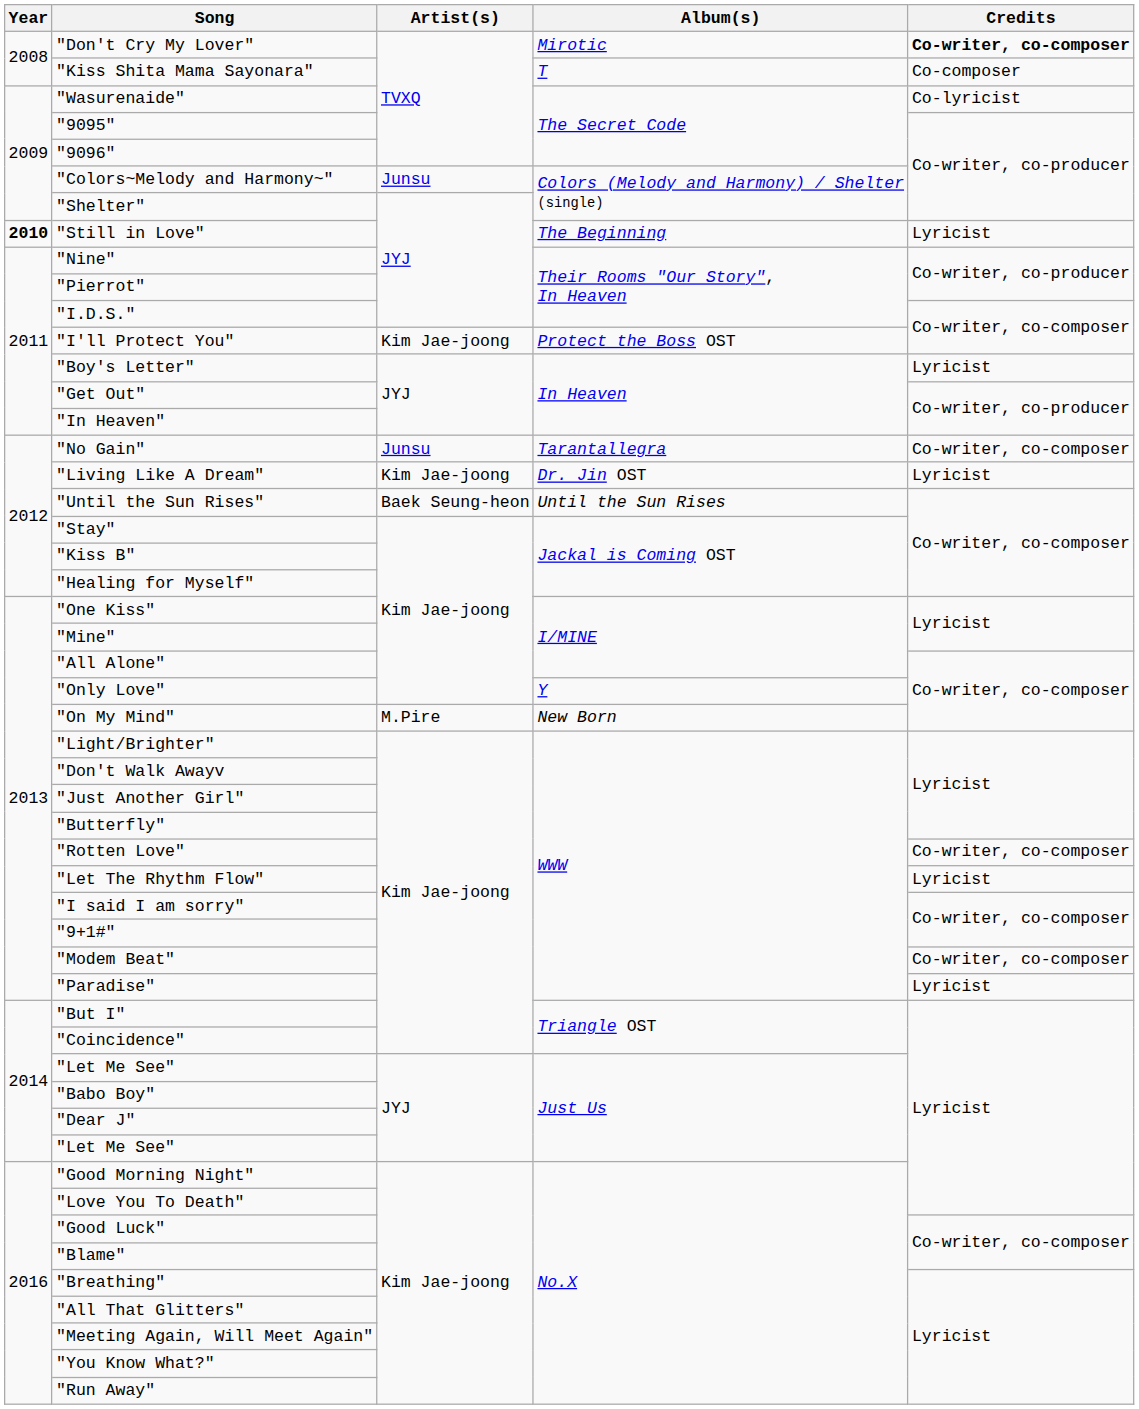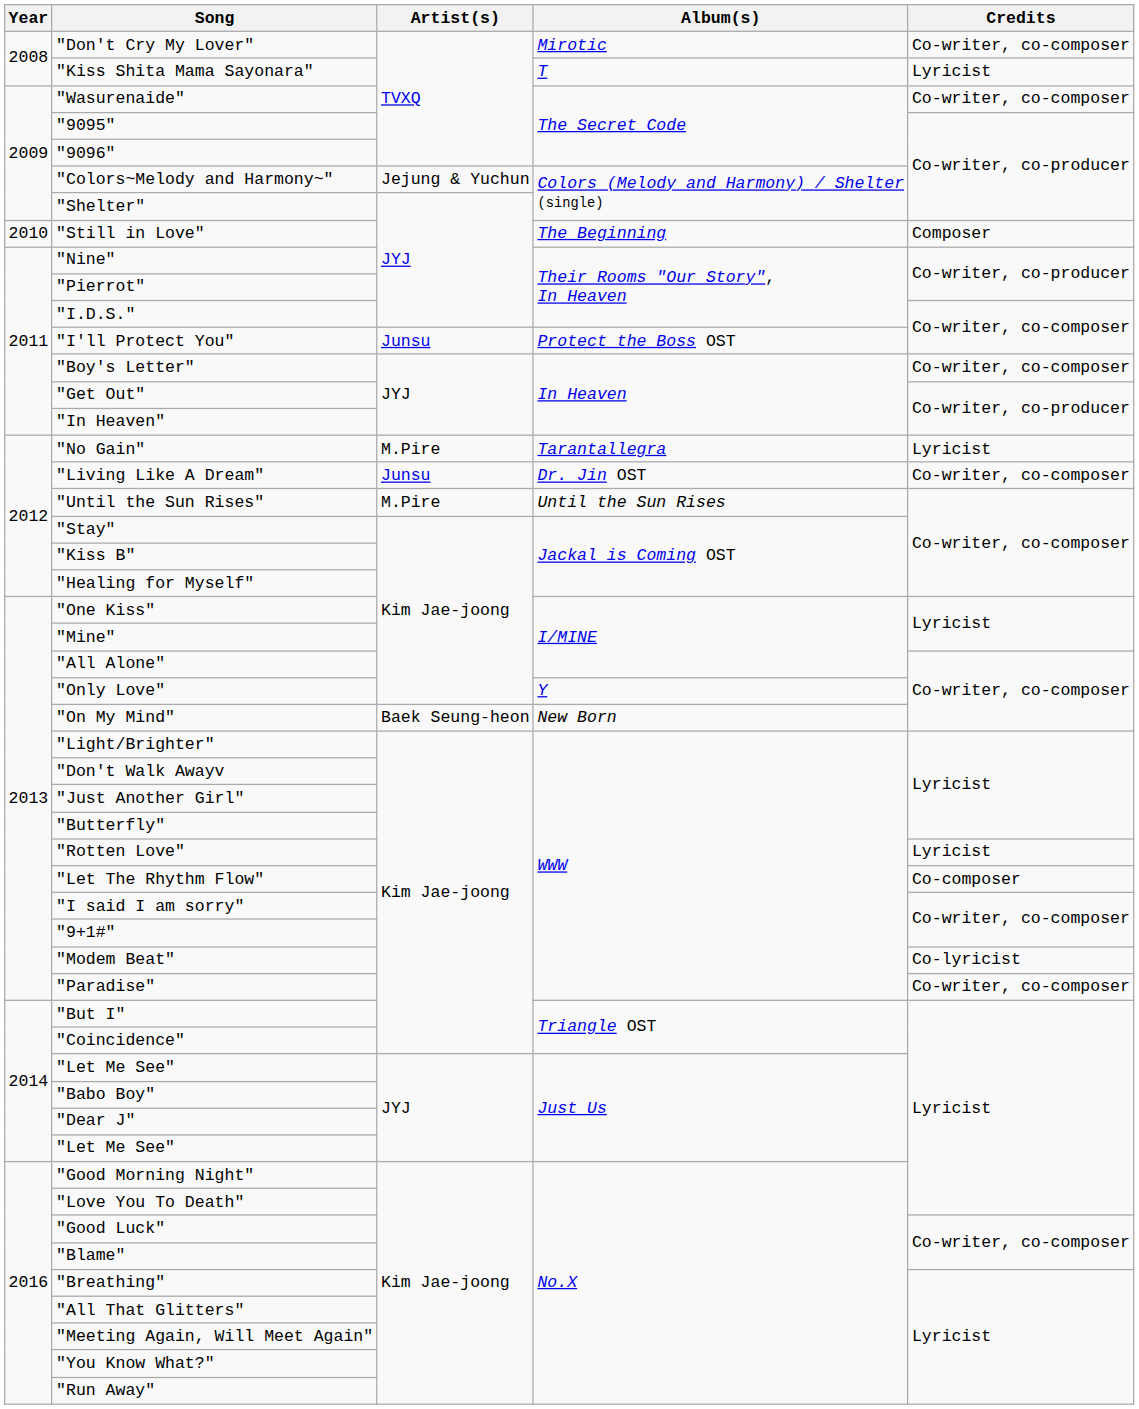"Don't Cry My Lover" | Credits: bold -> normal
"Kiss Shita Mama Sayonara" | Credits: Co-composer -> Lyricist
"Wasurenaide" | Credits: Co-lyricist -> Co-writer, co-composer
"Colors~Melody and Harmony~" | Artist(s): Junsu -> Jejung & Yuchun
"Still in Love" | Year: bold -> normal
"Still in Love" | Credits: Lyricist -> Composer
"I'll Protect You" | Artist(s): Kim Jae-joong -> Junsu
"Boy's Letter" | Credits: Lyricist -> Co-writer, co-composer
"No Gain" | Artist(s): Junsu -> M.Pire
"No Gain" | Credits: Co-writer, co-composer -> Lyricist
"Living Like A Dream" | Artist(s): Kim Jae-joong -> Junsu
"Living Like A Dream" | Credits: Lyricist -> Co-writer, co-composer
"Until the Sun Rises" | Artist(s): Baek Seung-heon -> M.Pire
"On My Mind" | Artist(s): M.Pire -> Baek Seung-heon
"Rotten Love" | Credits: Co-writer, co-composer -> Lyricist
"Let The Rhythm Flow" | Credits: Lyricist -> Co-composer
"Modem Beat" | Credits: Co-writer, co-composer -> Co-lyricist
"Paradise" | Credits: Lyricist -> Co-writer, co-composer
